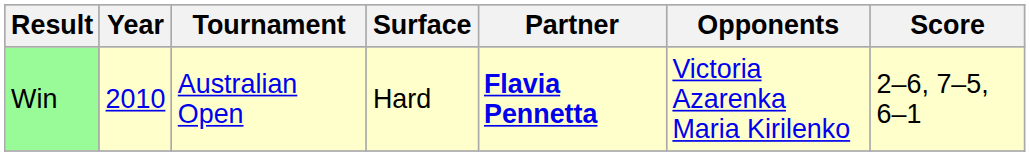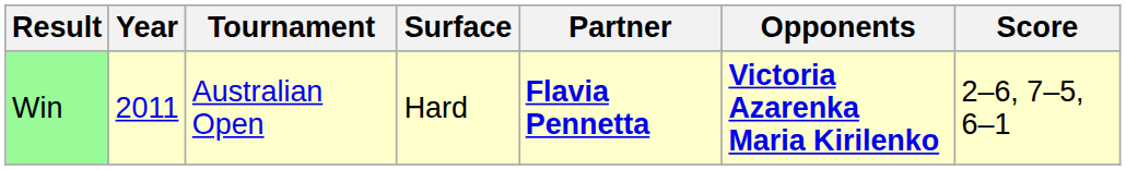Win | Year: 2010 -> 2011
Win | Opponents: normal -> bold
